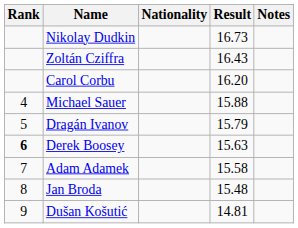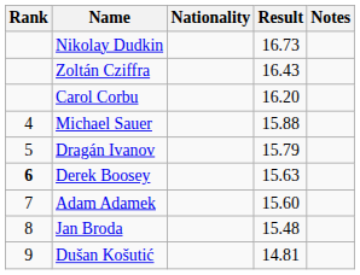Adam Adamek | Result: 15.58 -> 15.60
